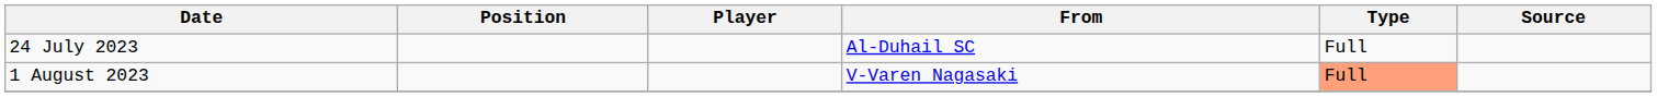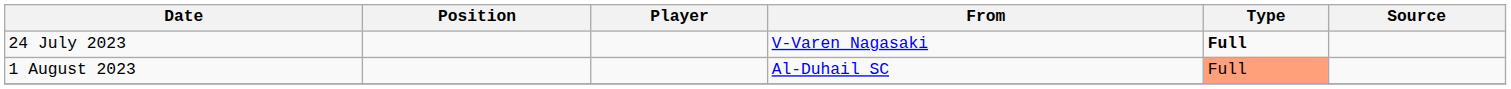24 July 2023 | From: Al-Duhail SC -> V-Varen Nagasaki
24 July 2023 | Type: normal -> bold
1 August 2023 | From: V-Varen Nagasaki -> Al-Duhail SC
